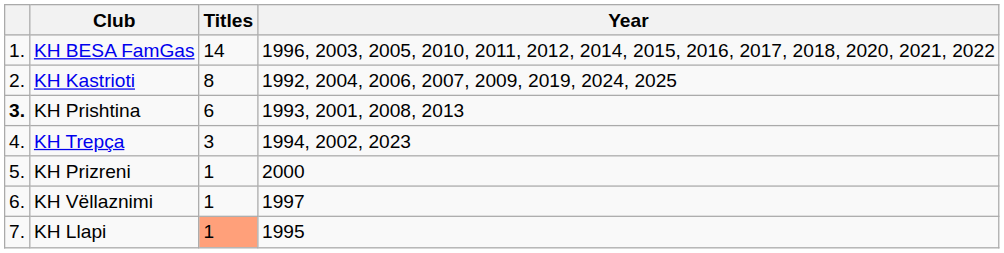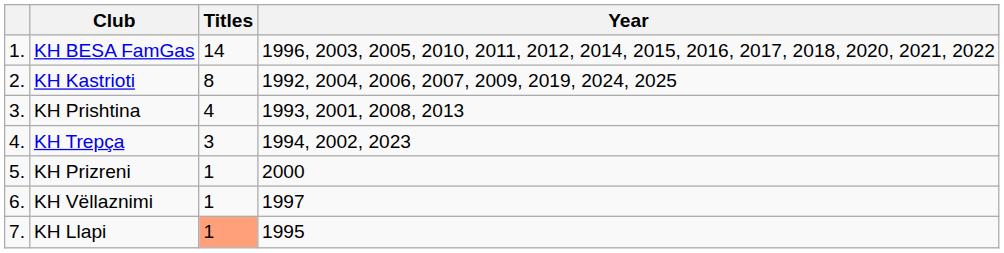KH Prishtina | column 1: bold -> normal
KH Prishtina | Titles: 6 -> 4
